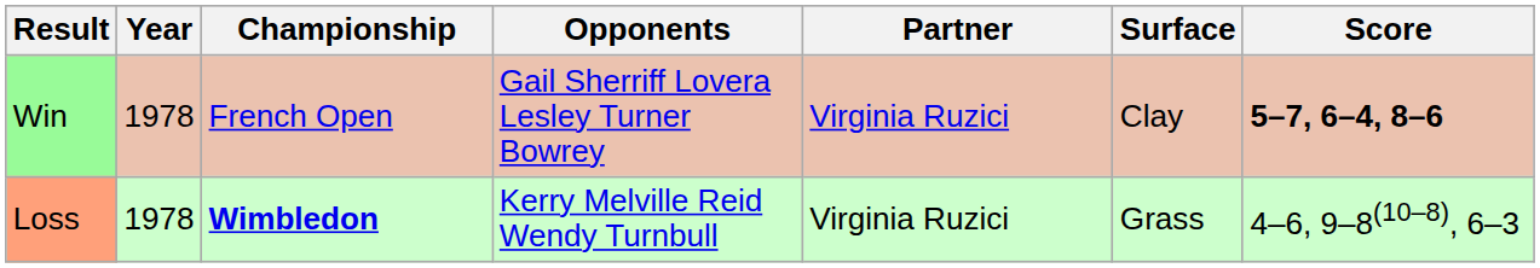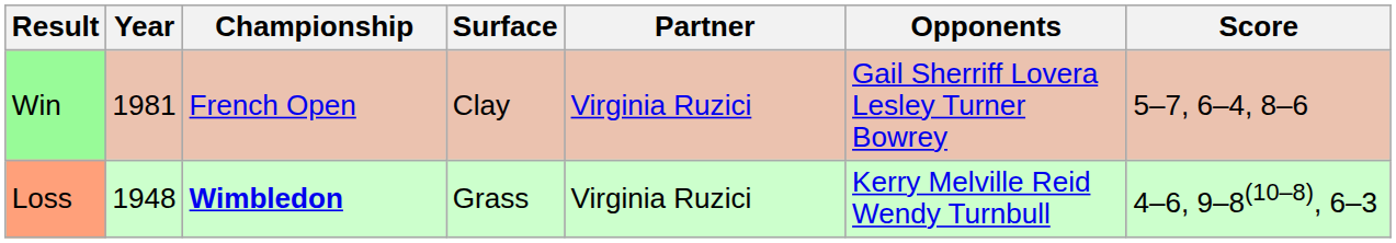columns swapped: Surface <-> Opponents
Win | Year: 1978 -> 1981
Win | Score: bold -> normal
Loss | Year: 1978 -> 1948
